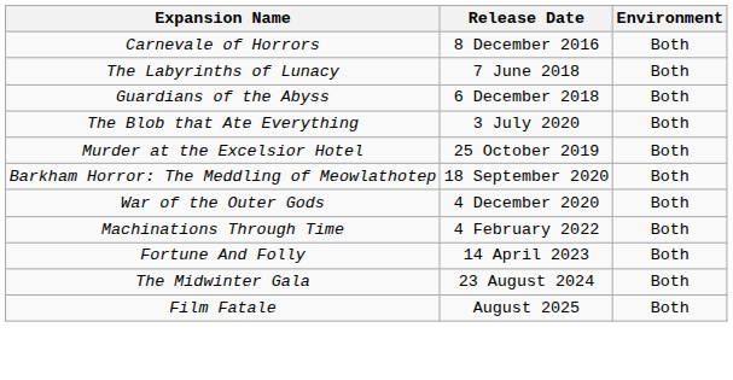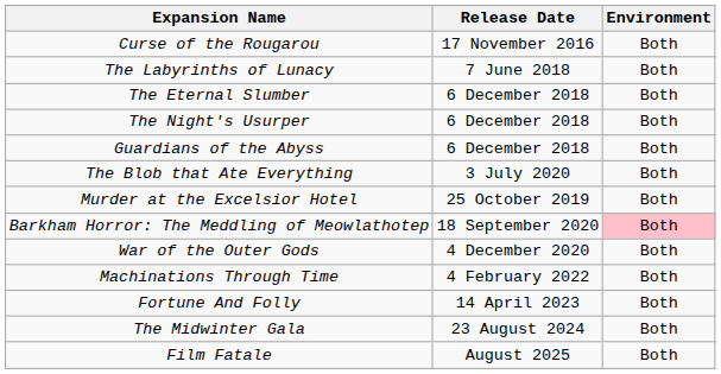+ row: Curse of the Rougarou | 17 November 2016 | Both
- row: Carnevale of Horrors | 8 December 2016 | Both
+ row: The Eternal Slumber | 6 December 2018 | Both
+ row: The Night's Usurper | 6 December 2018 | Both
Barkham Horror: The Meddling of Meowlathotep | Environment: no background -> pink background
